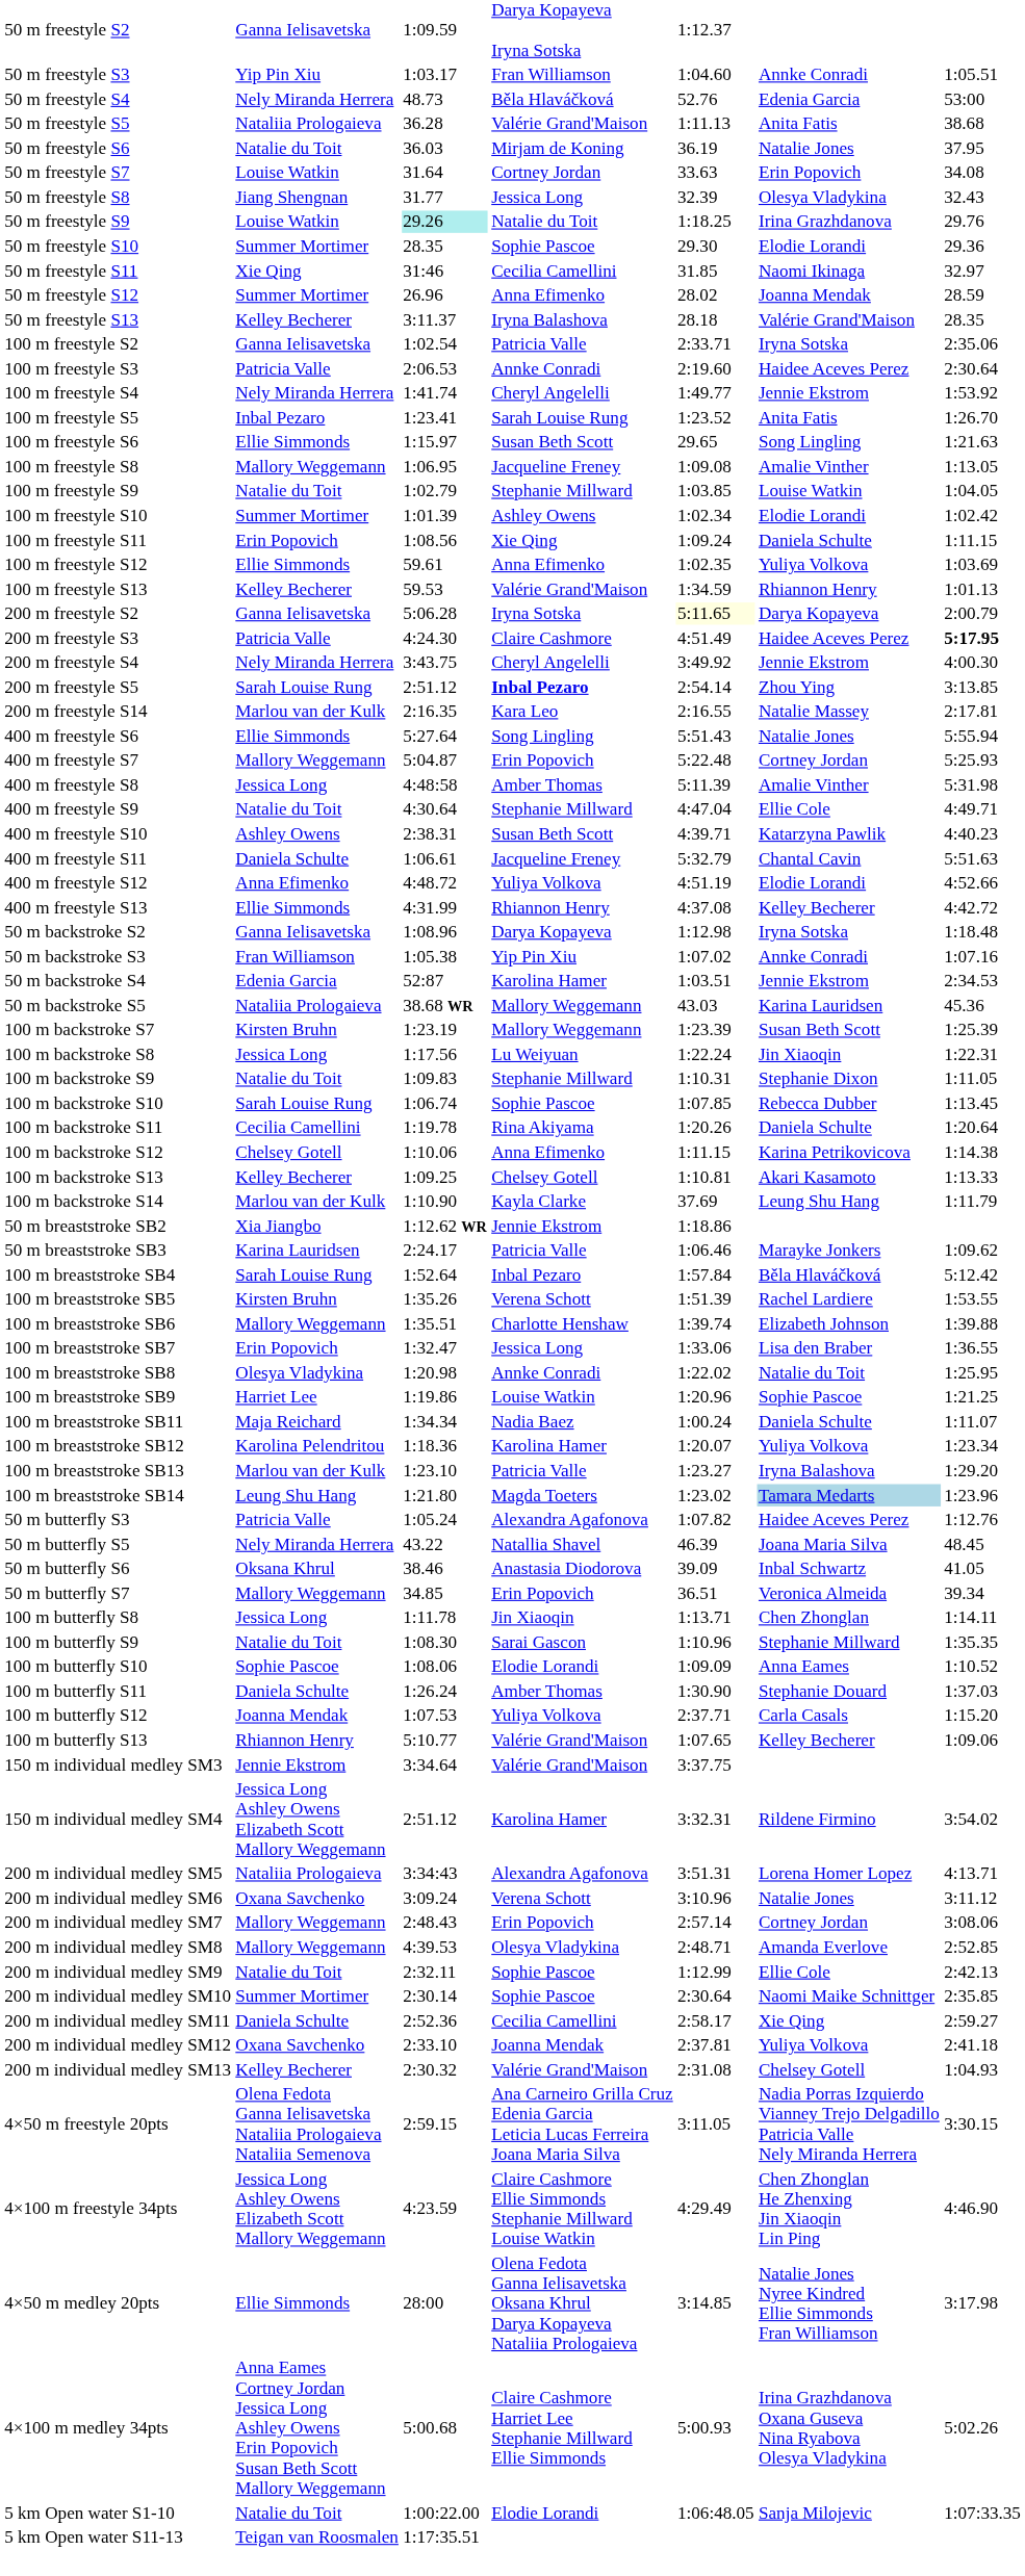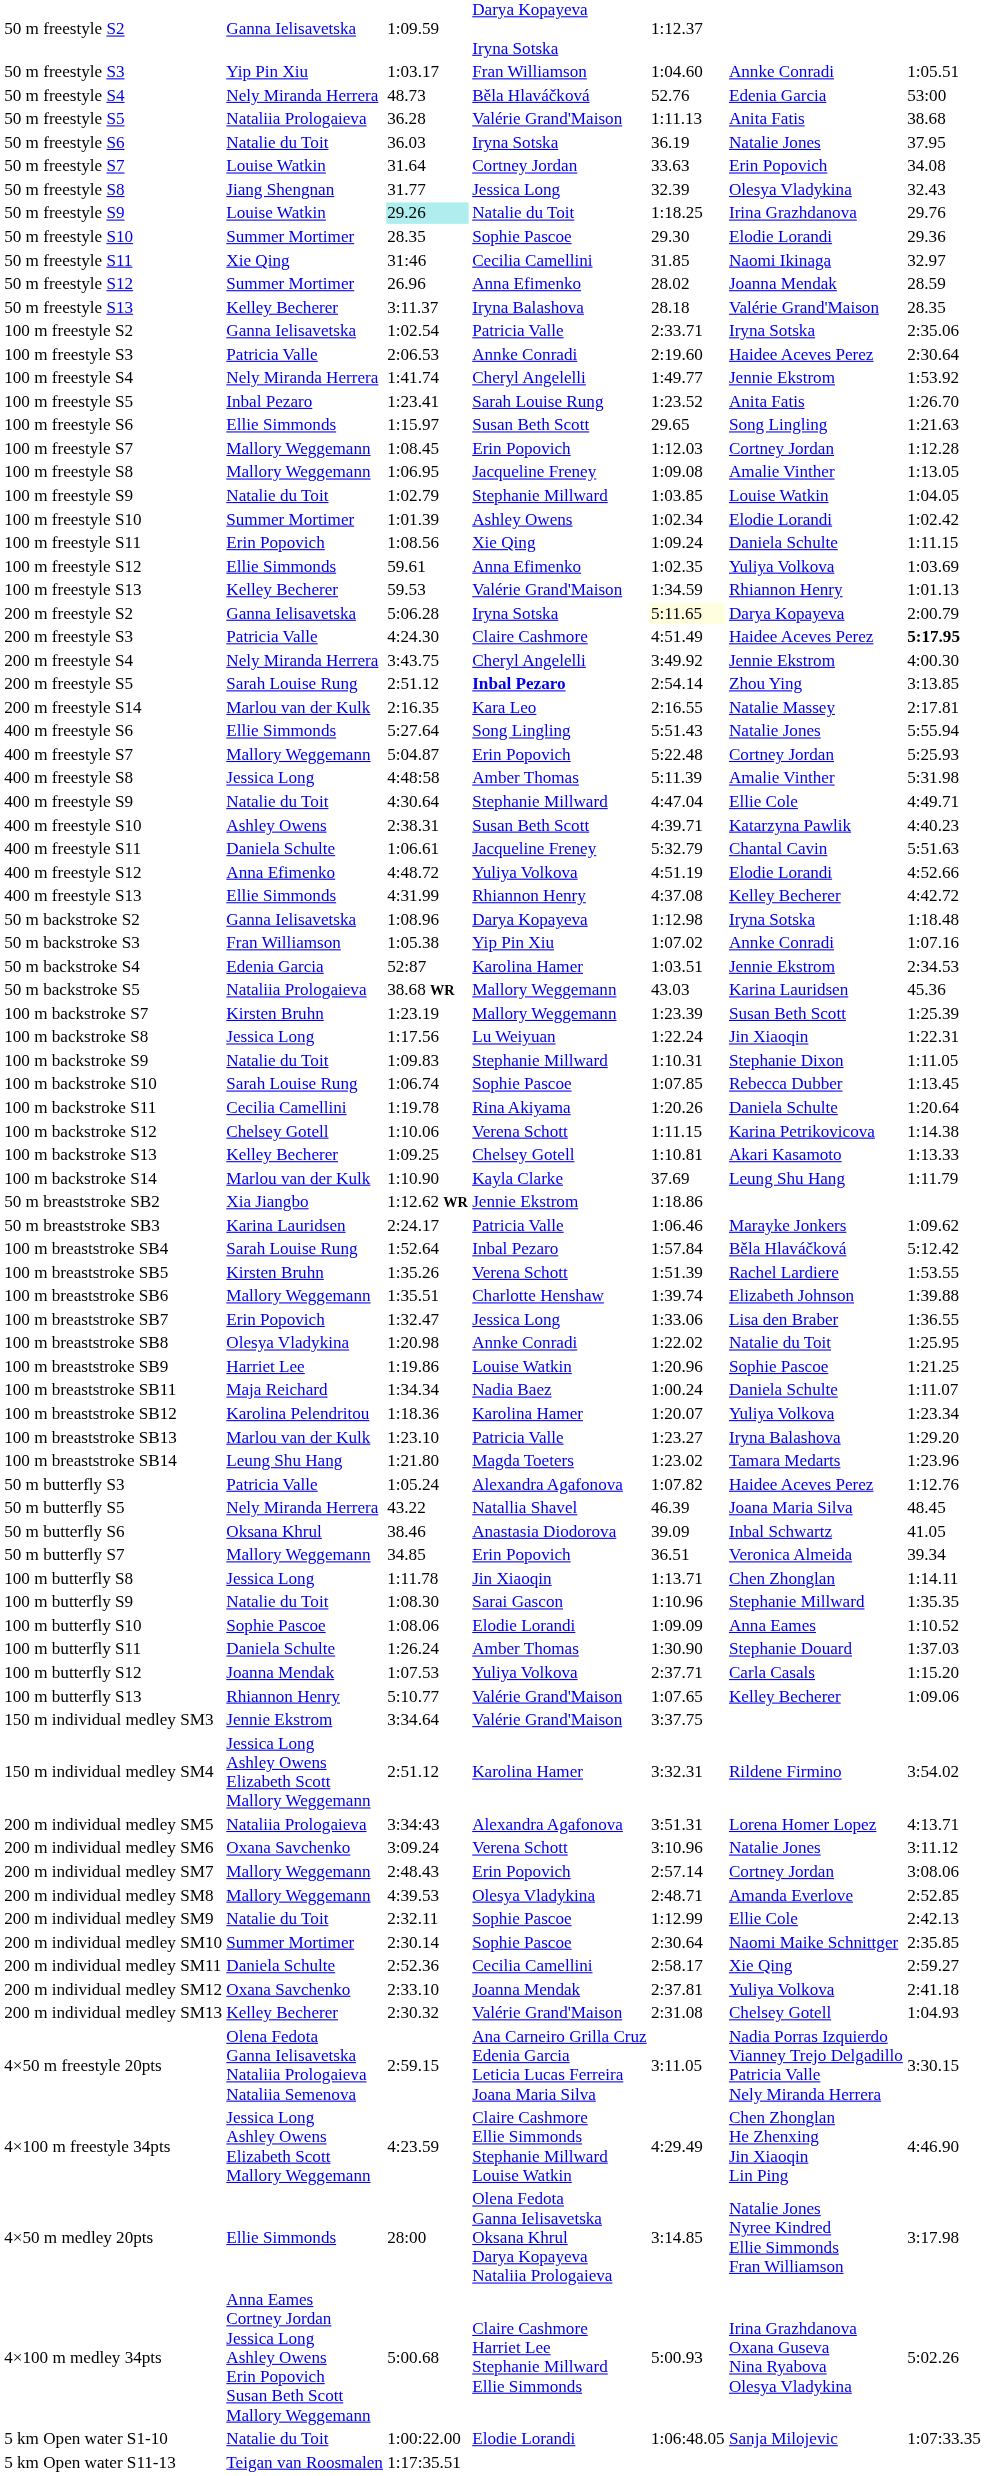50 m freestyle S6 | column 4: Mirjam de Koning -> Iryna Sotska
+ row: 100 m freestyle S7 | Mallory Weggemann | 1:08.45 | Erin Popovich | 1:12.03 | Cortney Jordan | 1:12.28
100 m backstroke S12 | column 4: Anna Efimenko -> Verena Schott
100 m breaststroke SB14 | column 6: lightblue background -> no background
